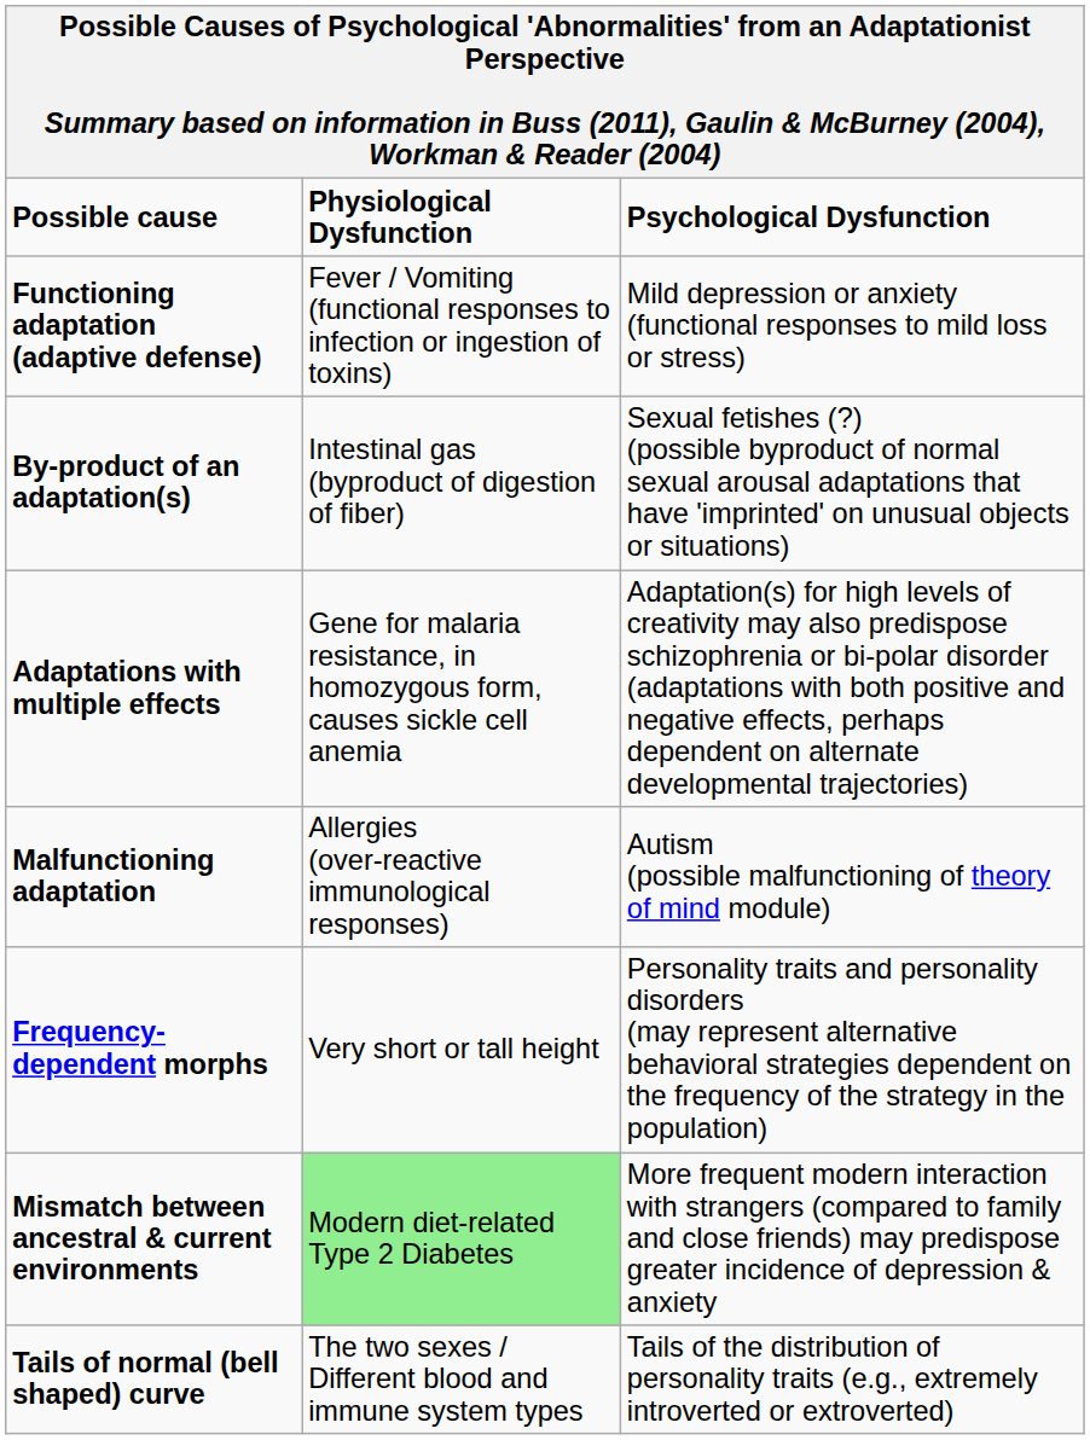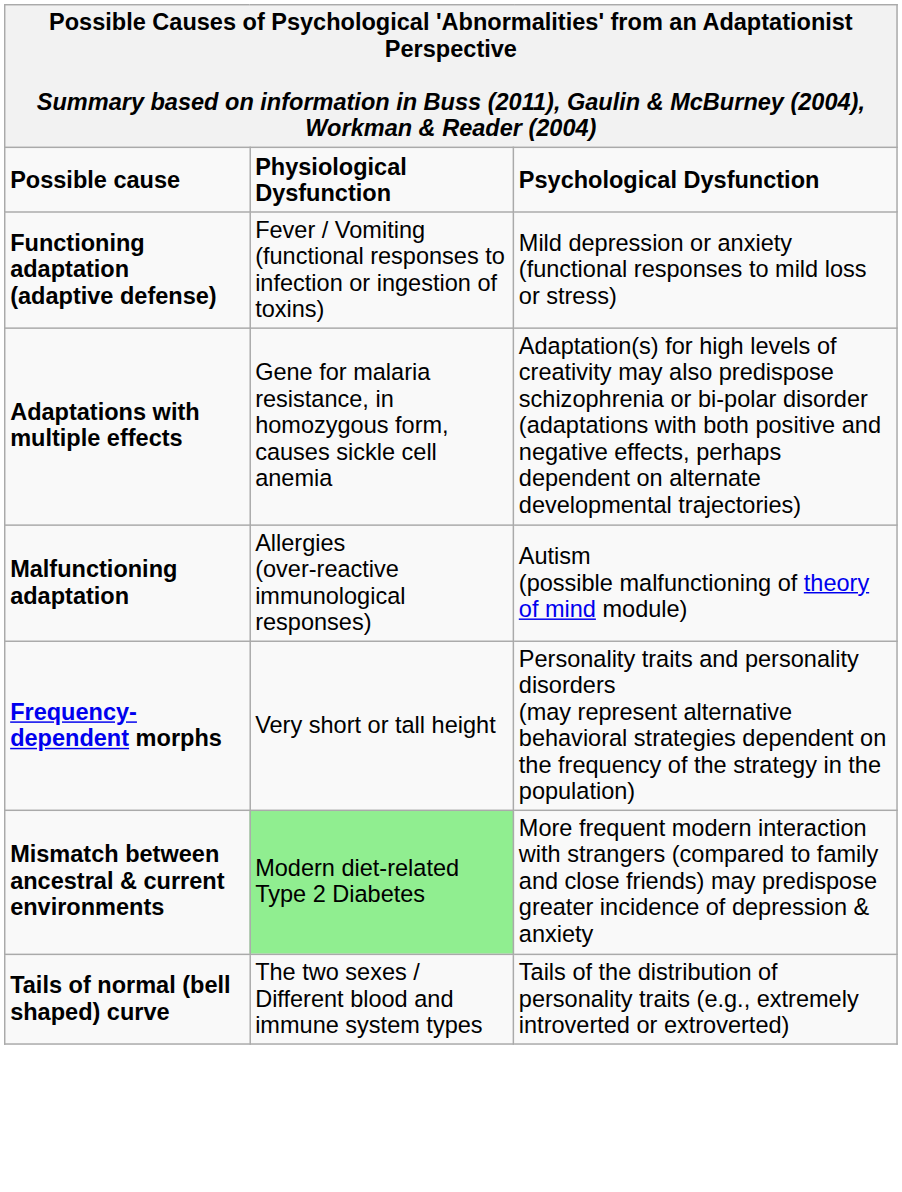- row: By-product of an adaptation(s) | Intestinal gas (byproduct of digestion of fiber) | Sexual fetishes (?) (possible byproduct of normal sexual arousal adaptations that have 'imprinted' on unusual objects or situations)
